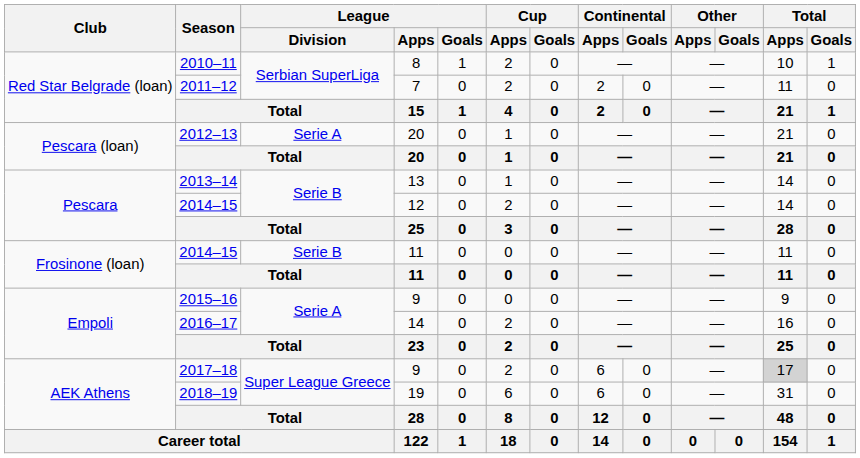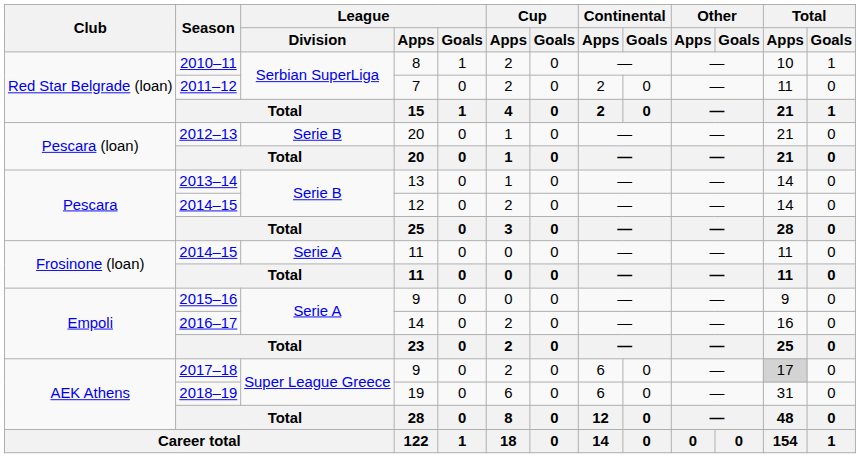2012–13 | League / Division: Serie A -> Serie B
2014–15 / 11 | League / Division: Serie B -> Serie A
